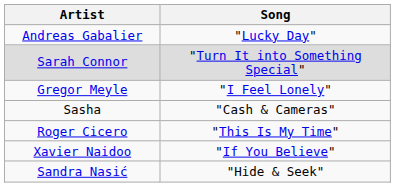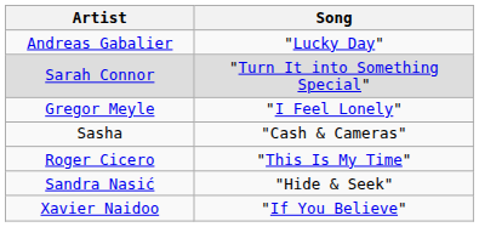rows swapped: Sandra Nasić <-> Xavier Naidoo
